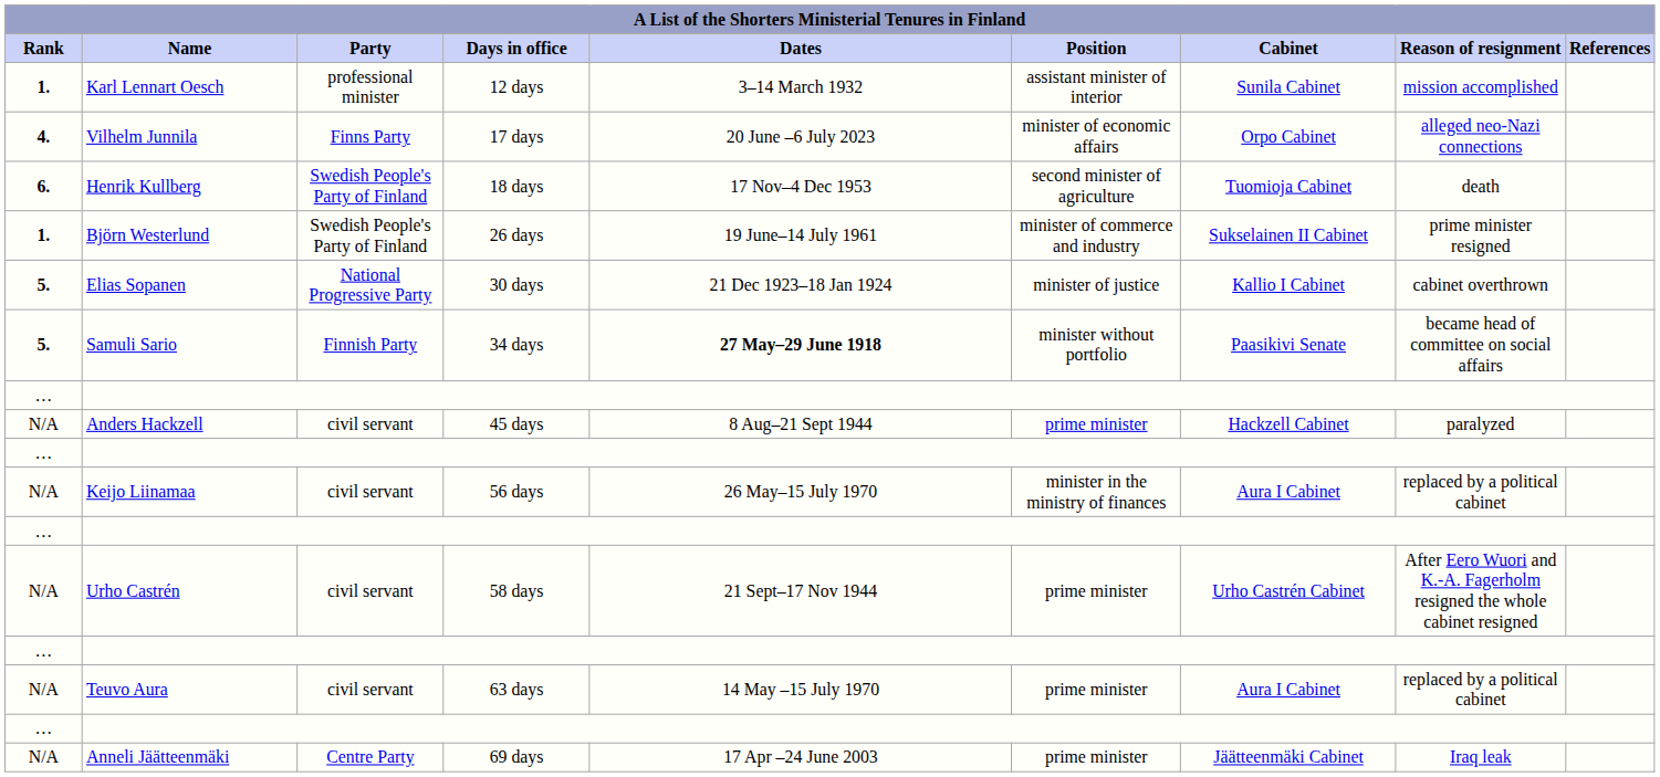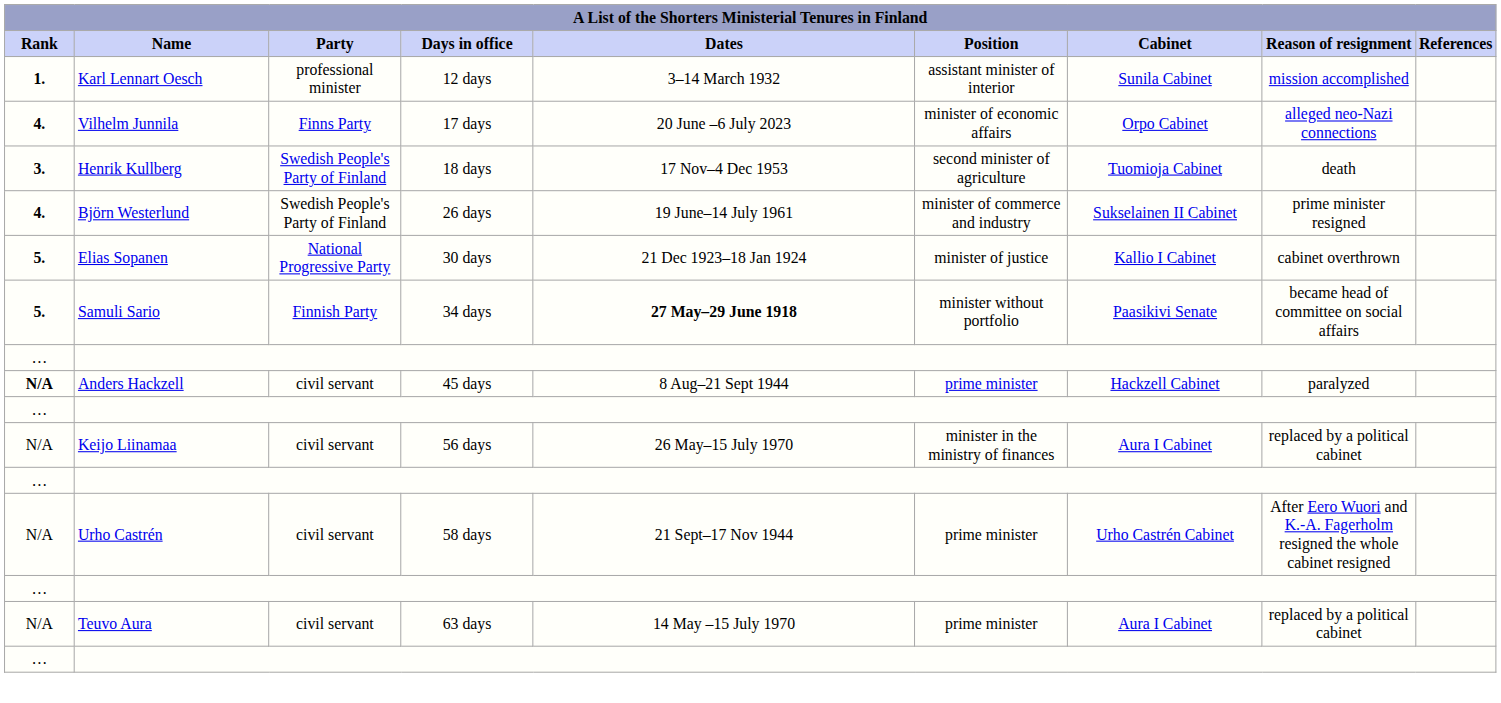Henrik Kullberg | Rank: 6. -> 3.
Björn Westerlund | Rank: 1. -> 4.
Anders Hackzell | Rank: normal -> bold
- row: N/A | Anneli Jäätteenmäki | Centre Party | 69 days | 17 Apr –24 June 2003 | prime minister | Jäätteenmäki Cabinet | Iraq leak
